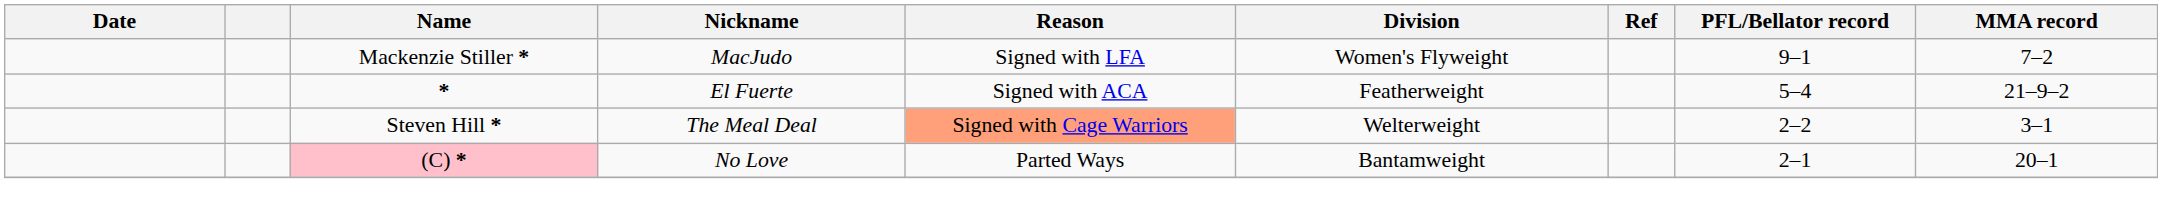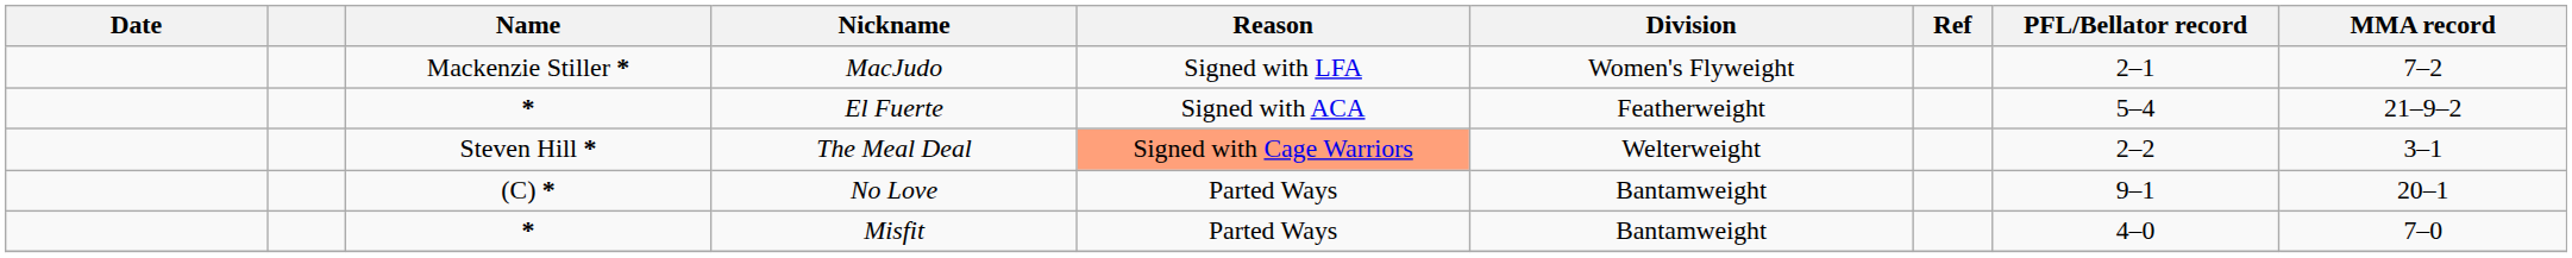MacJudo | PFL/Bellator record: 9–1 -> 2–1
No Love | Name: pink background -> no background
No Love | PFL/Bellator record: 2–1 -> 9–1
+ row: * | Misfit | Parted Ways | Bantamweight | 4–0 | 7–0
